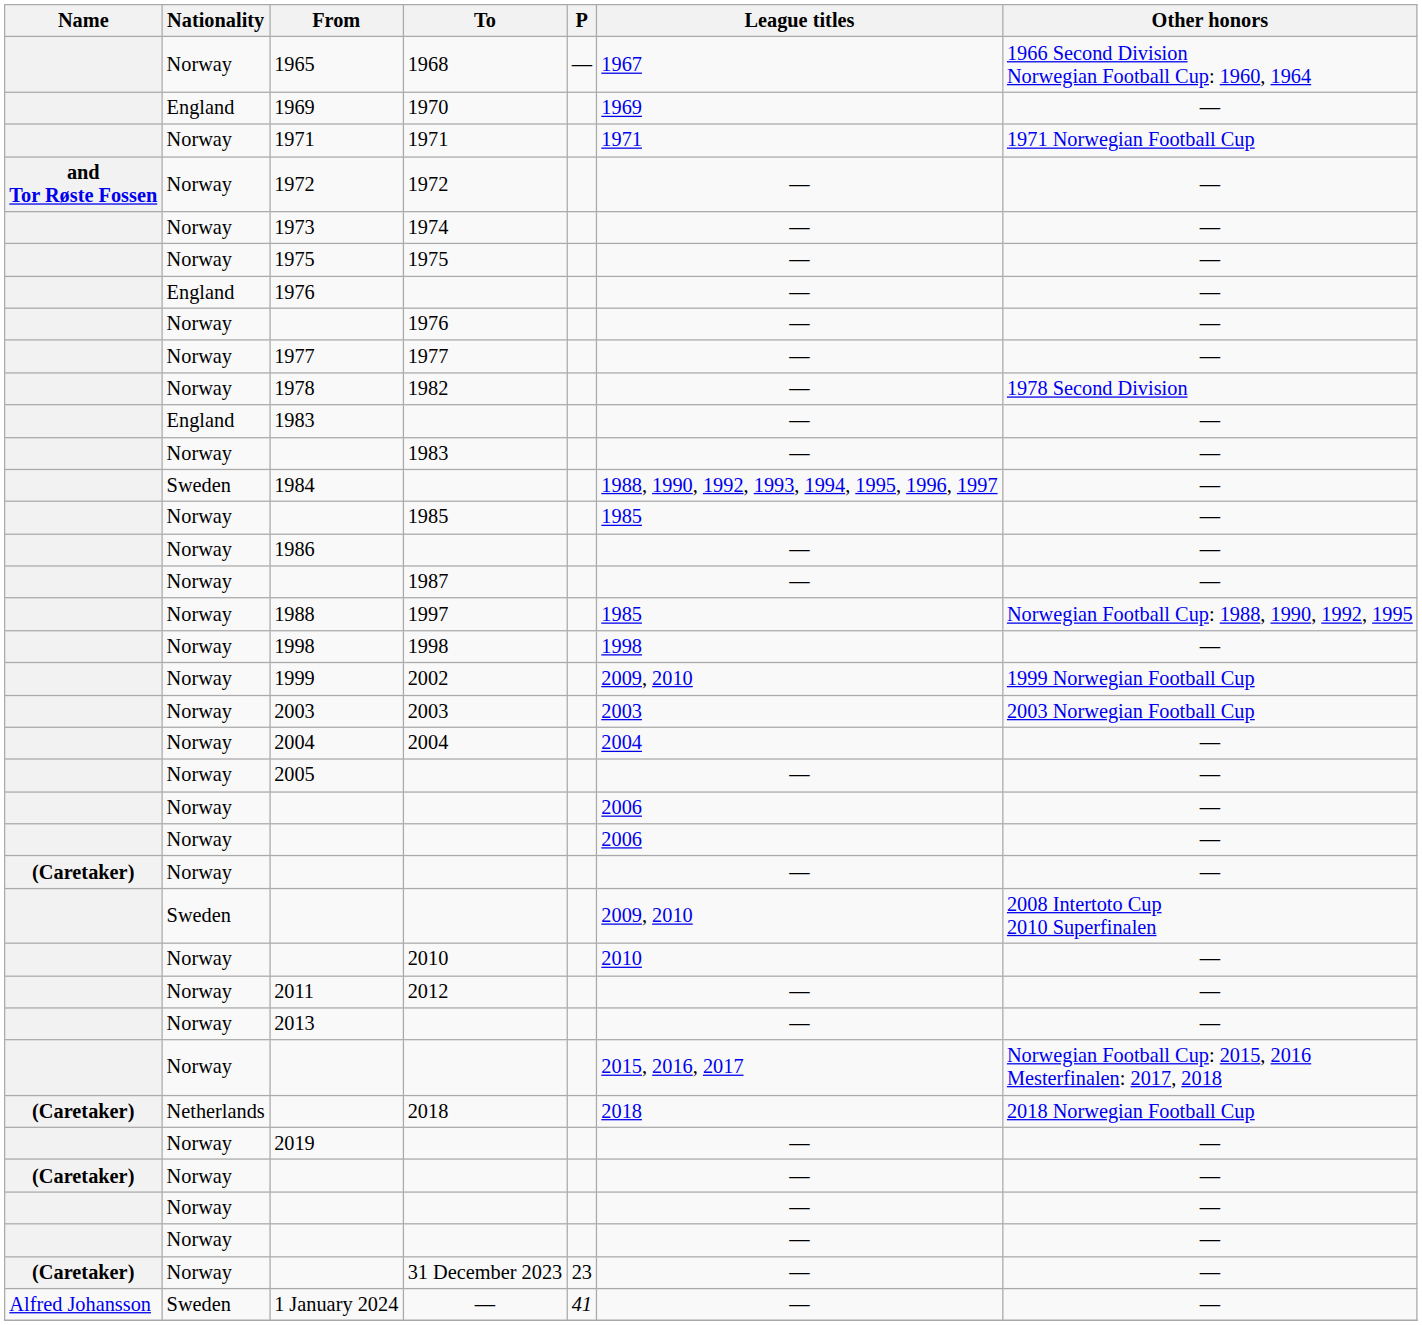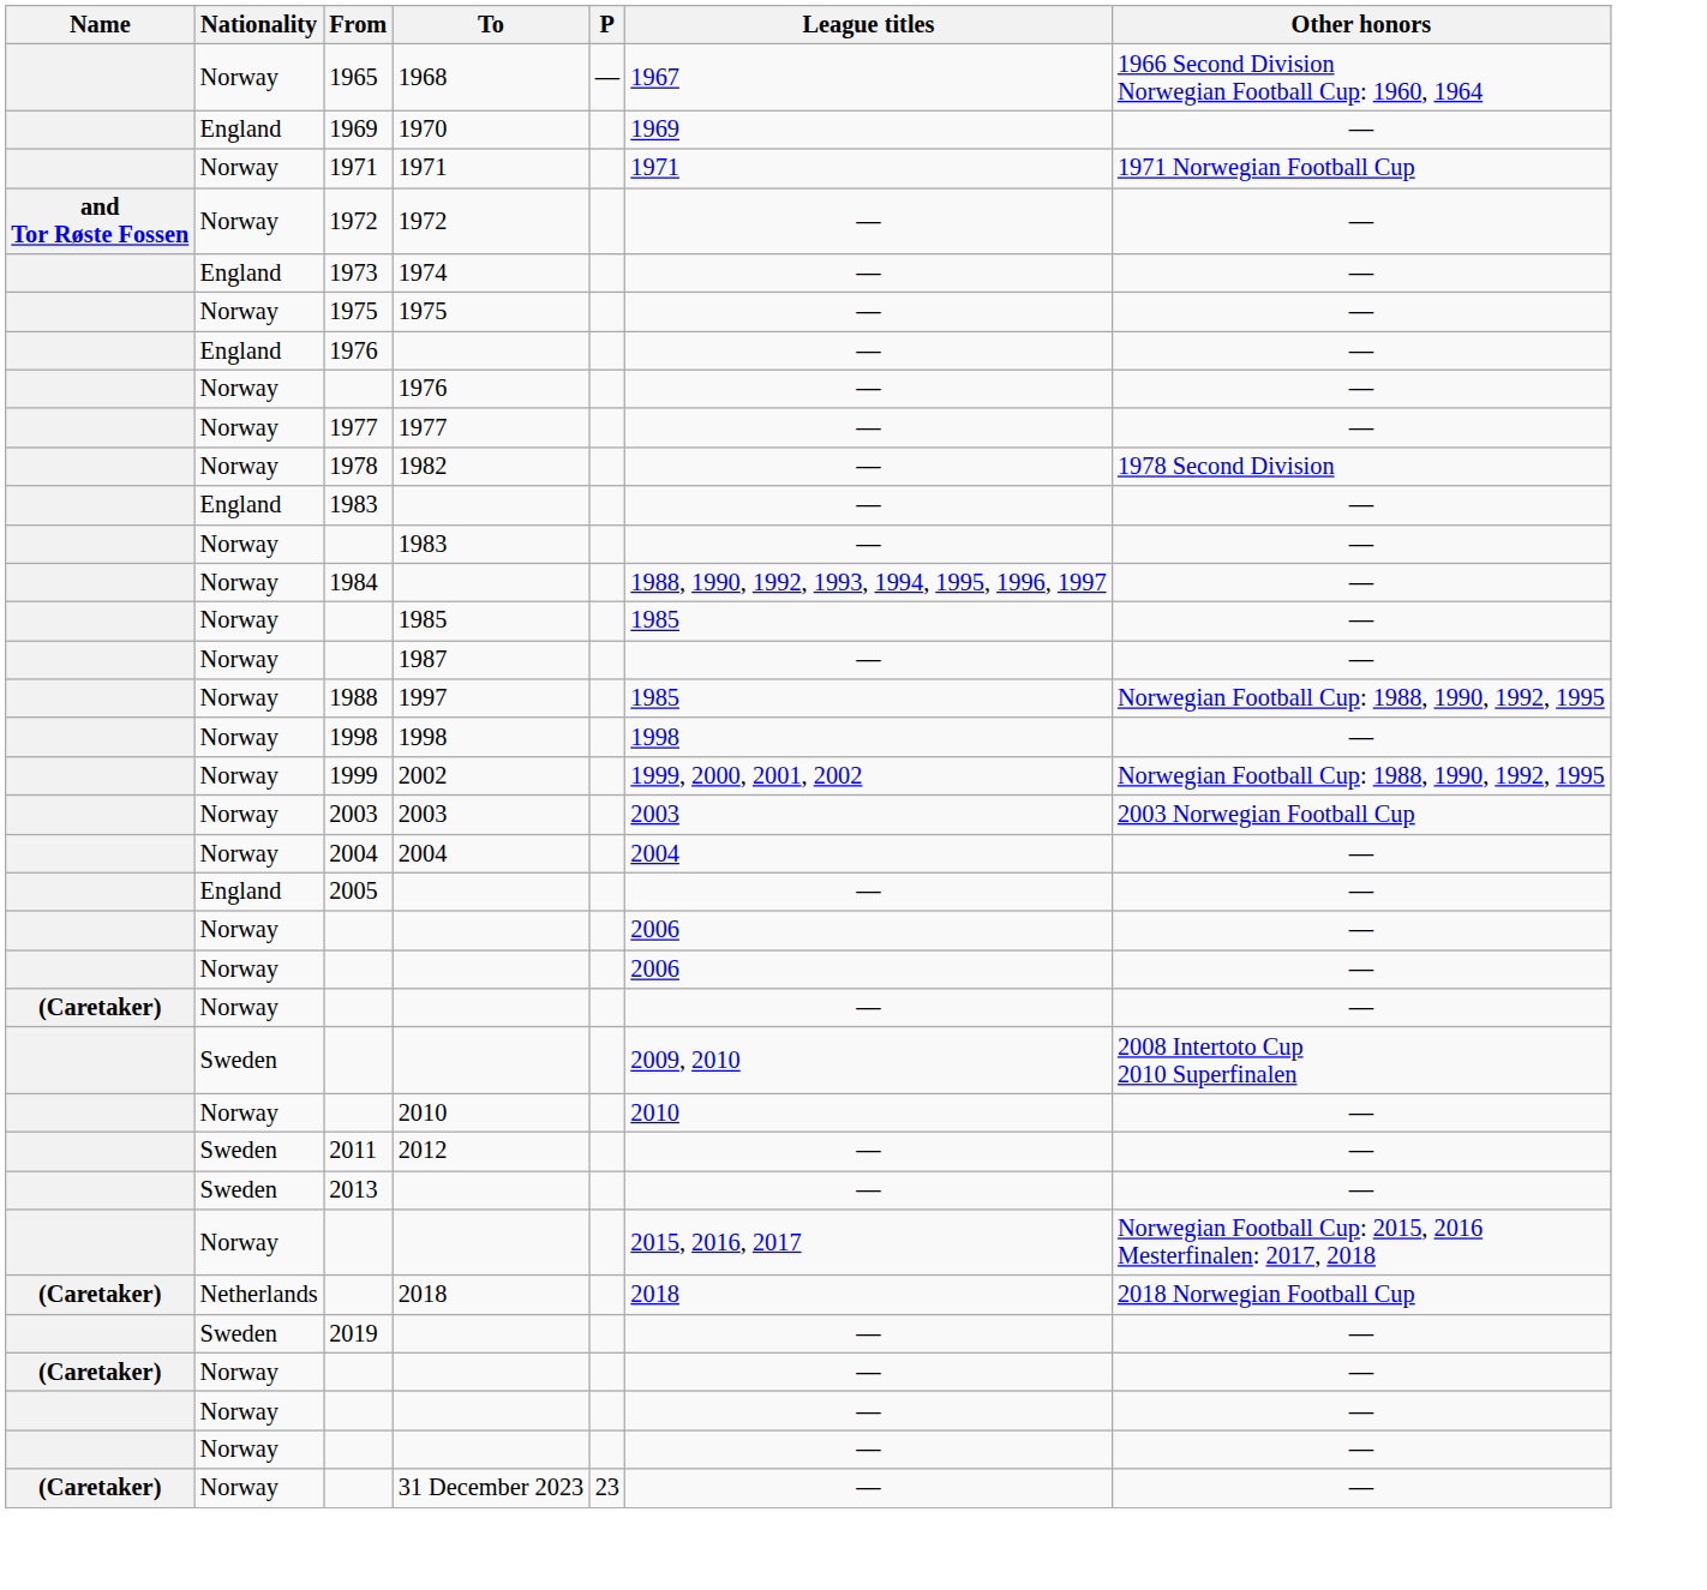1973 | Nationality: Norway -> England
1984 | Nationality: Sweden -> Norway
- row: Norway | 1986 | — | —
1999 | League titles: 2009, 2010 -> 1999, 2000, 2001, 2002
1999 | Other honors: 1999 Norwegian Football Cup -> Norwegian Football Cup: 1988, 1990, 1992, 1995
2005 | Nationality: Norway -> England
2011 | Nationality: Norway -> Sweden
2013 | Nationality: Norway -> Sweden
2019 | Nationality: Norway -> Sweden
- row: Alfred Johansson | Sweden | 1 January 2024 | — | 41 | — | —
